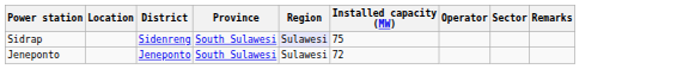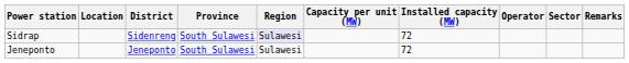+ column: Capacity per unit (MW)
Sidrap | Installed capacity (MW): 75 -> 72
